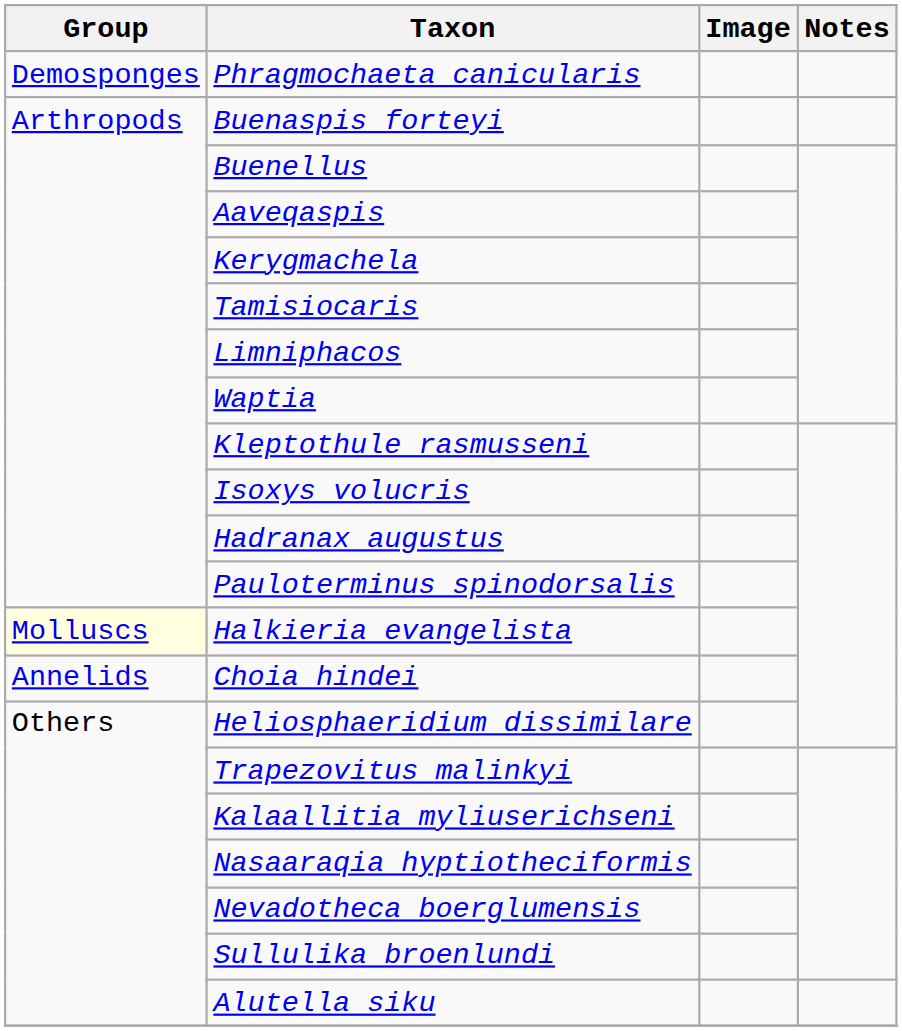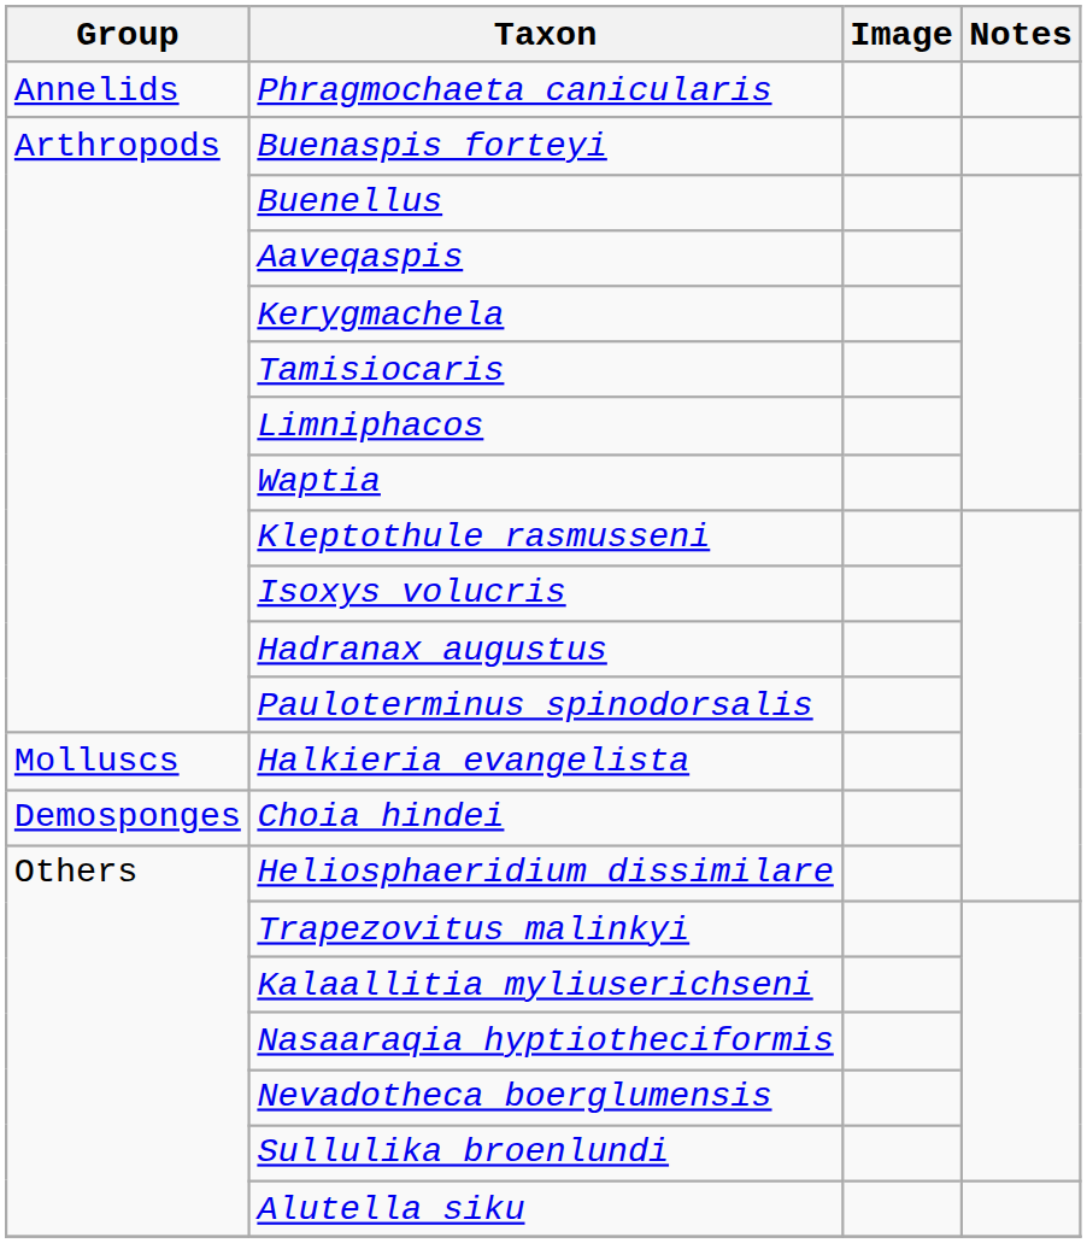Phragmochaeta canicularis | Group: Demosponges -> Annelids
Halkieria evangelista | Group: lightyellow background -> no background
Choia hindei | Group: Annelids -> Demosponges
